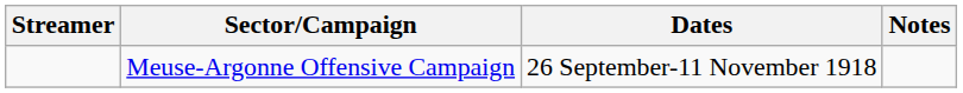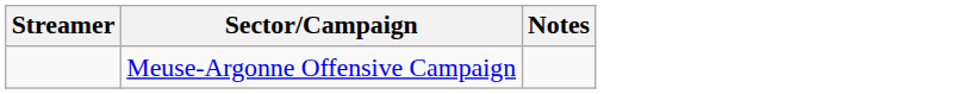- column: Dates | 26 September-11 November 1918
